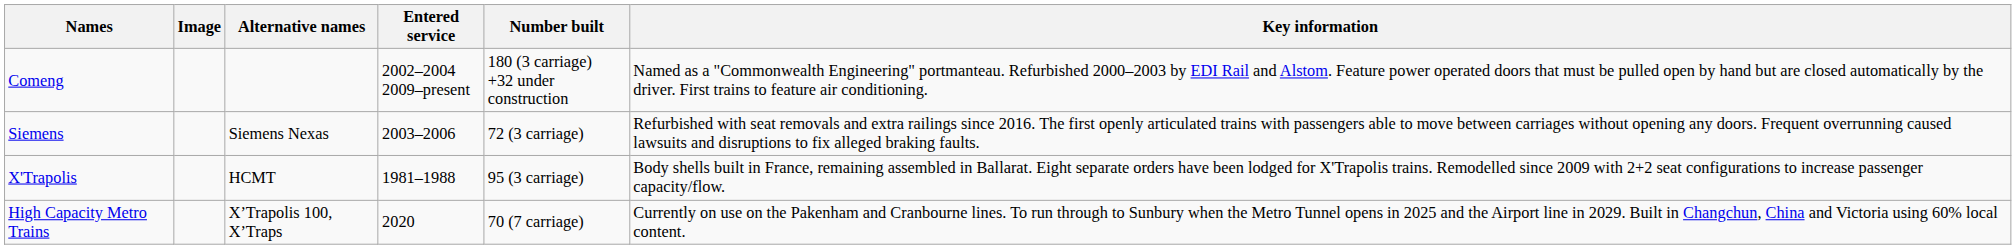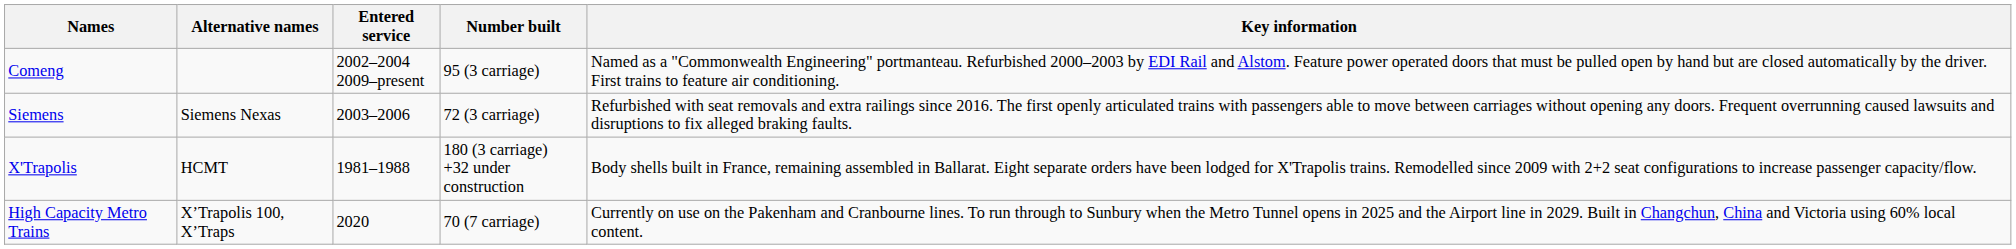- column: Image
Comeng | Number built: 180 (3 carriage) +32 under construction -> 95 (3 carriage)
X'Trapolis | Number built: 95 (3 carriage) -> 180 (3 carriage) +32 under construction
